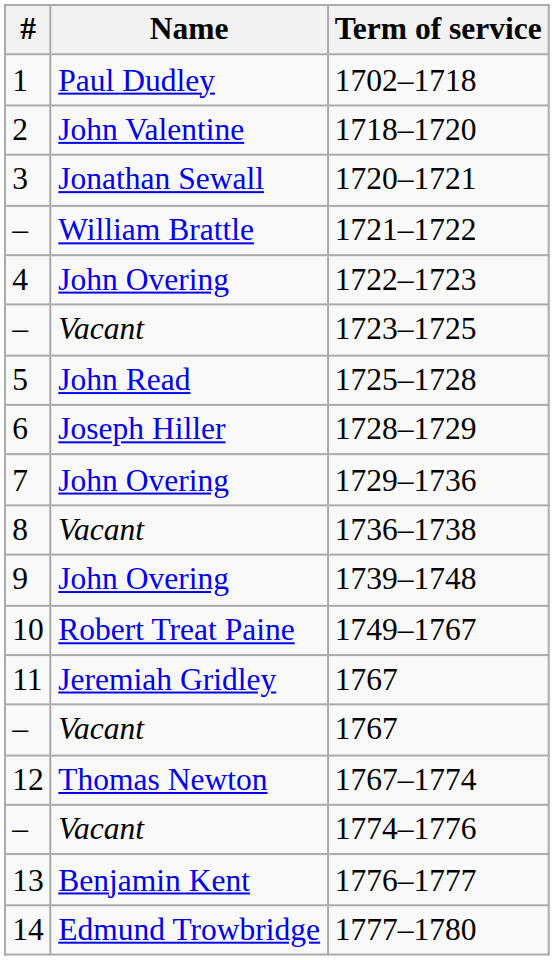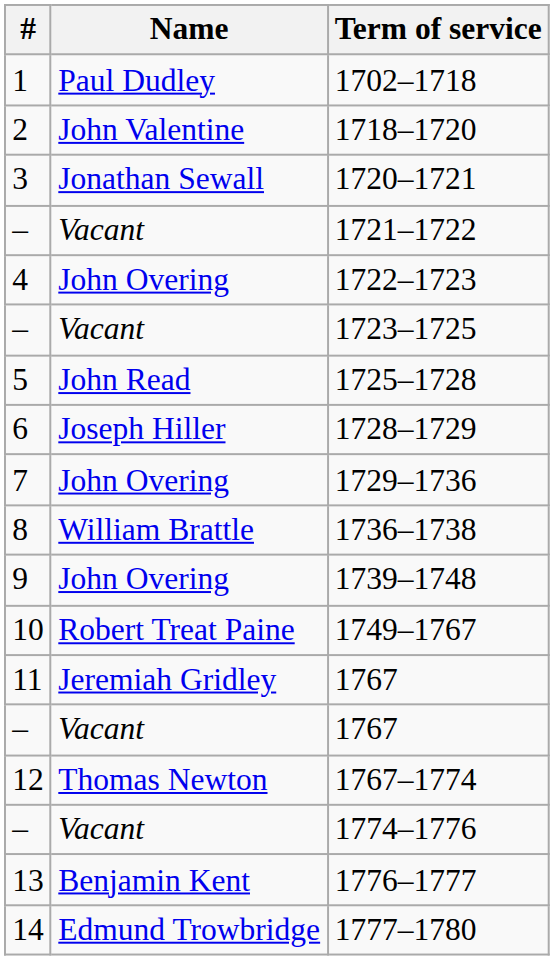1721–1722 | Name: William Brattle -> Vacant
1736–1738 | Name: Vacant -> William Brattle
